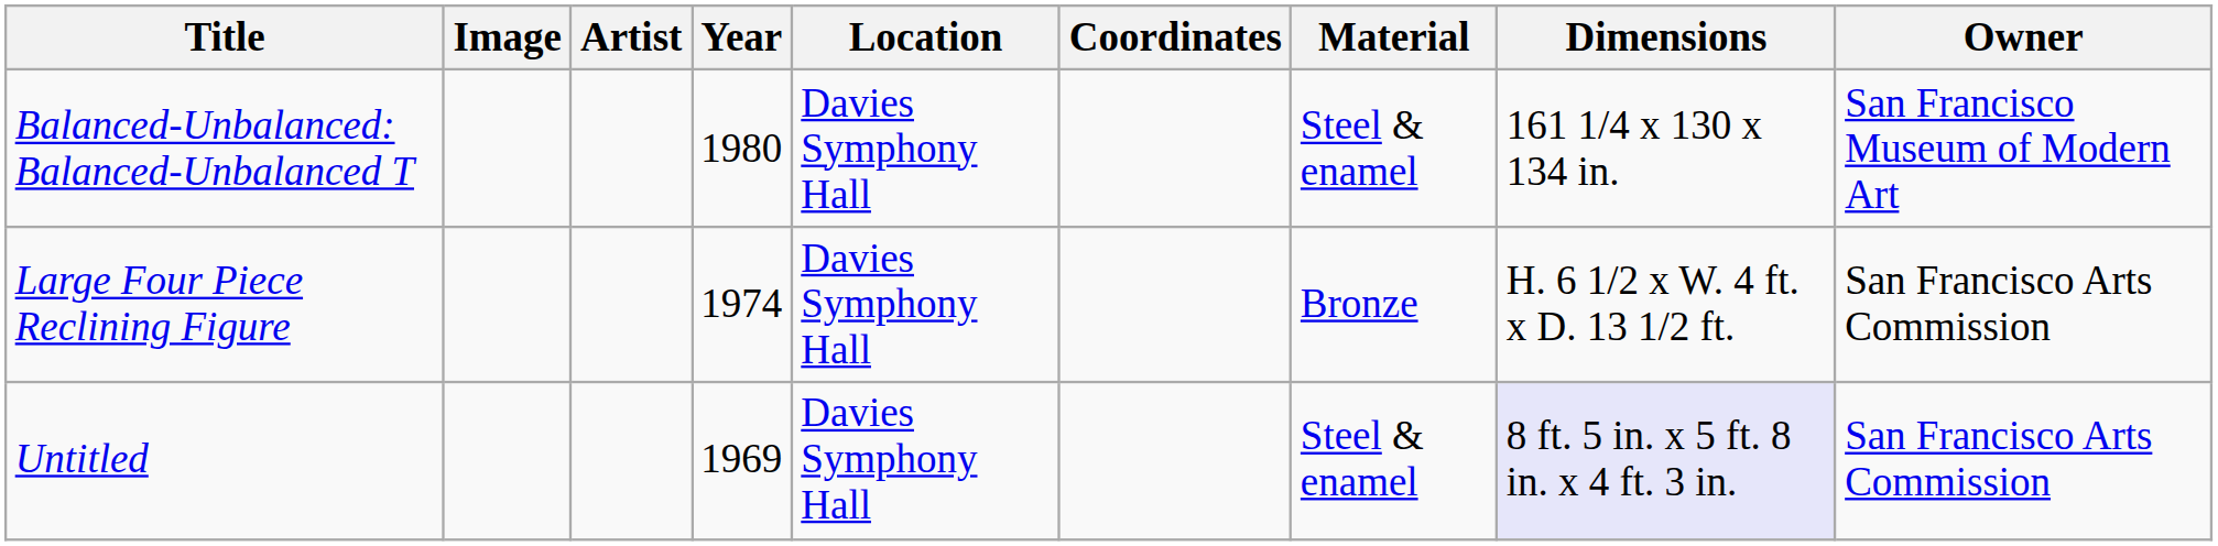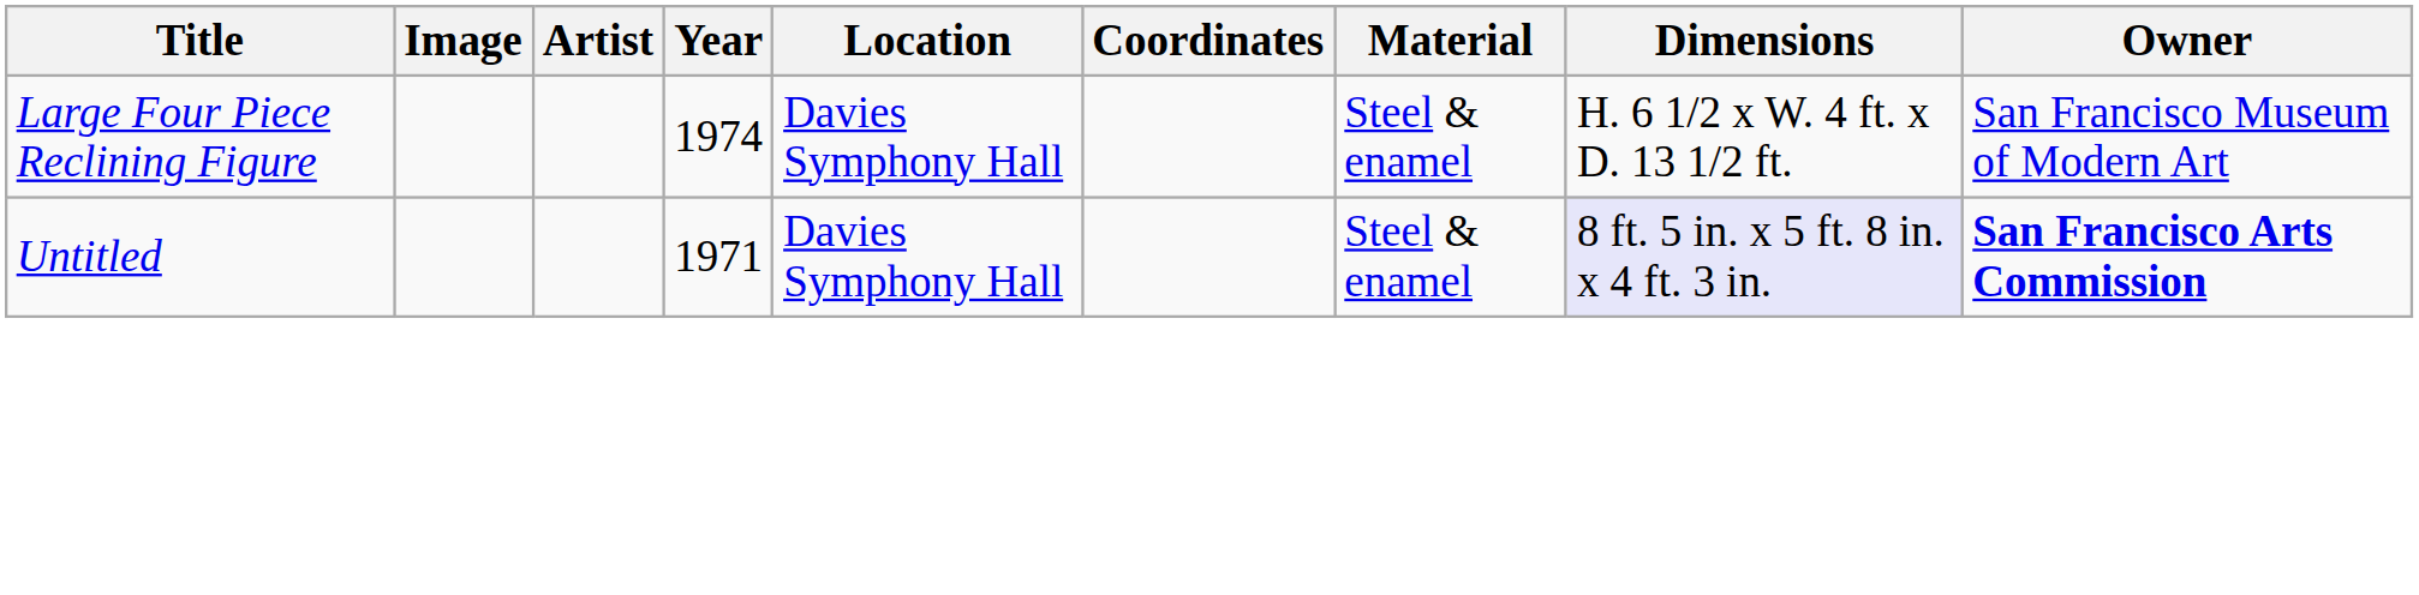- row: Balanced-Unbalanced: Balanced-Unbalanced T | 1980 | Davies Symphony Hall | Steel & enamel | 161 1/4 x 130 x 134 in. | San Francisco Museum of Modern Art
Large Four Piece Reclining Figure | Material: Bronze -> Steel & enamel
Large Four Piece Reclining Figure | Owner: San Francisco Arts Commission -> San Francisco Museum of Modern Art
Untitled | Year: 1969 -> 1971
Untitled | Owner: normal -> bold
